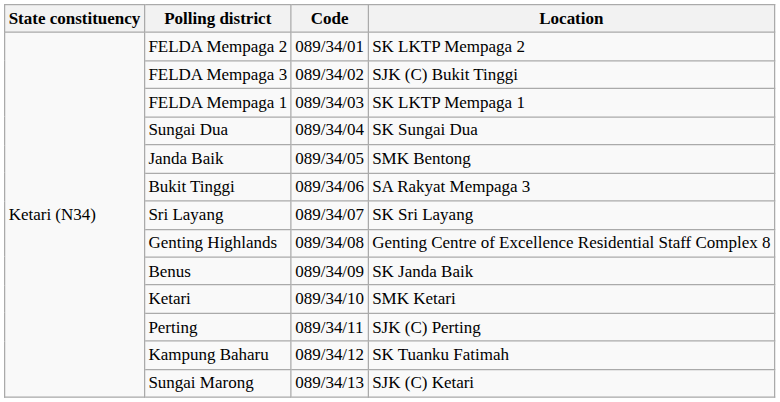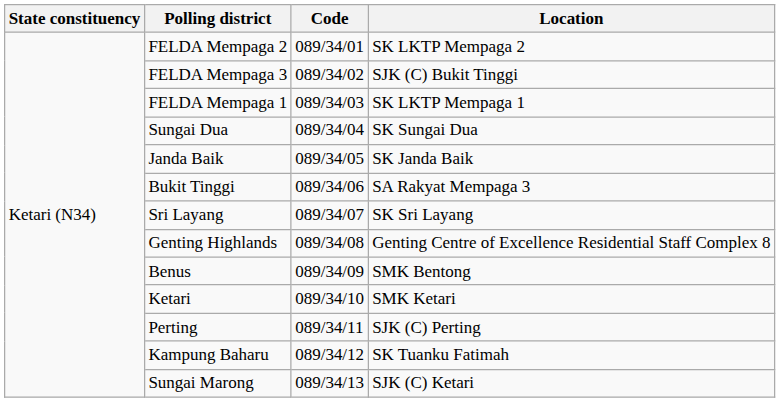Janda Baik | Location: SMK Bentong -> SK Janda Baik
Benus | Location: SK Janda Baik -> SMK Bentong
